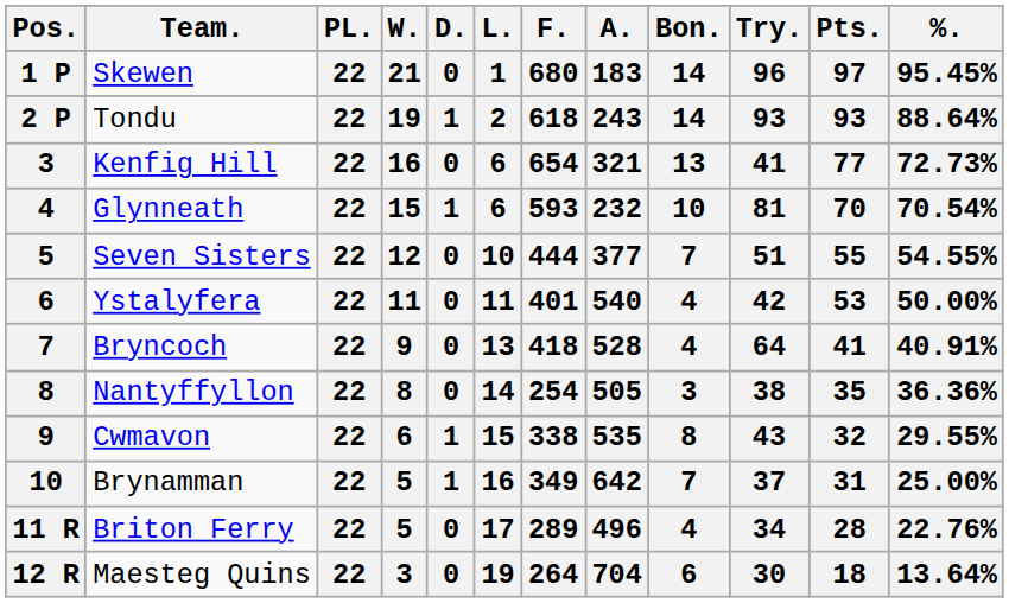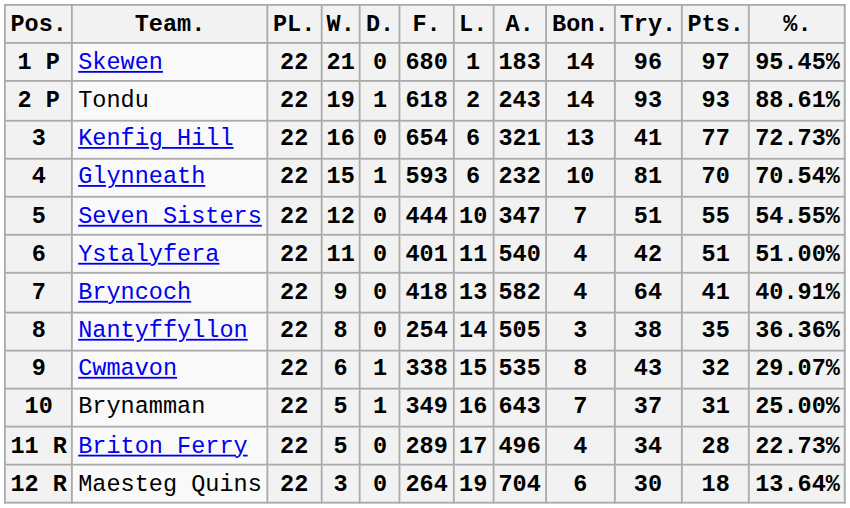columns swapped: L. <-> F.
Tondu | %.: 88.64% -> 88.61%
Seven Sisters | A.: 377 -> 347
Ystalyfera | Pts.: 53 -> 51
Ystalyfera | %.: 50.00% -> 51.00%
Bryncoch | A.: 528 -> 582
Cwmavon | %.: 29.55% -> 29.07%
Brynamman | A.: 642 -> 643
Briton Ferry | %.: 22.76% -> 22.73%
